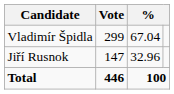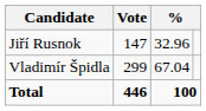rows swapped: Vladimír Špidla <-> Jiří Rusnok
